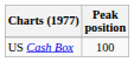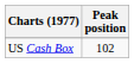US Cash Box | Peak position: 100 -> 102
